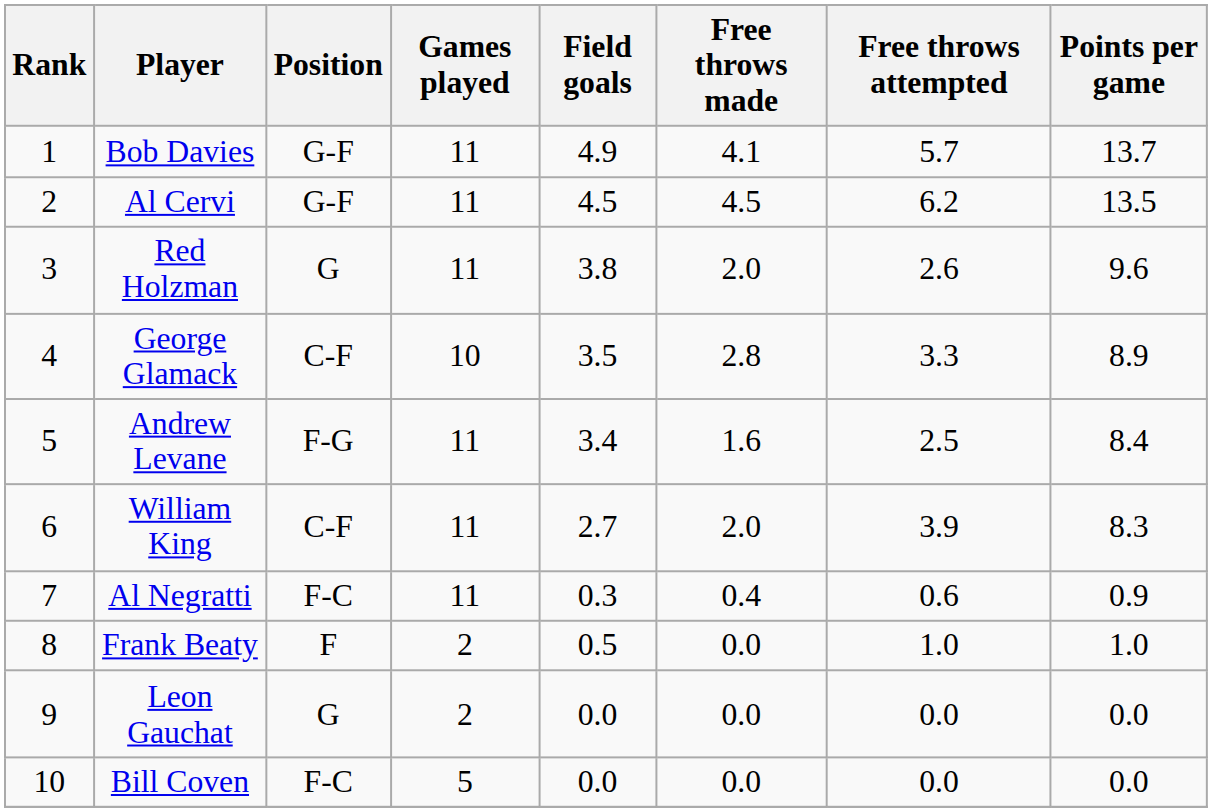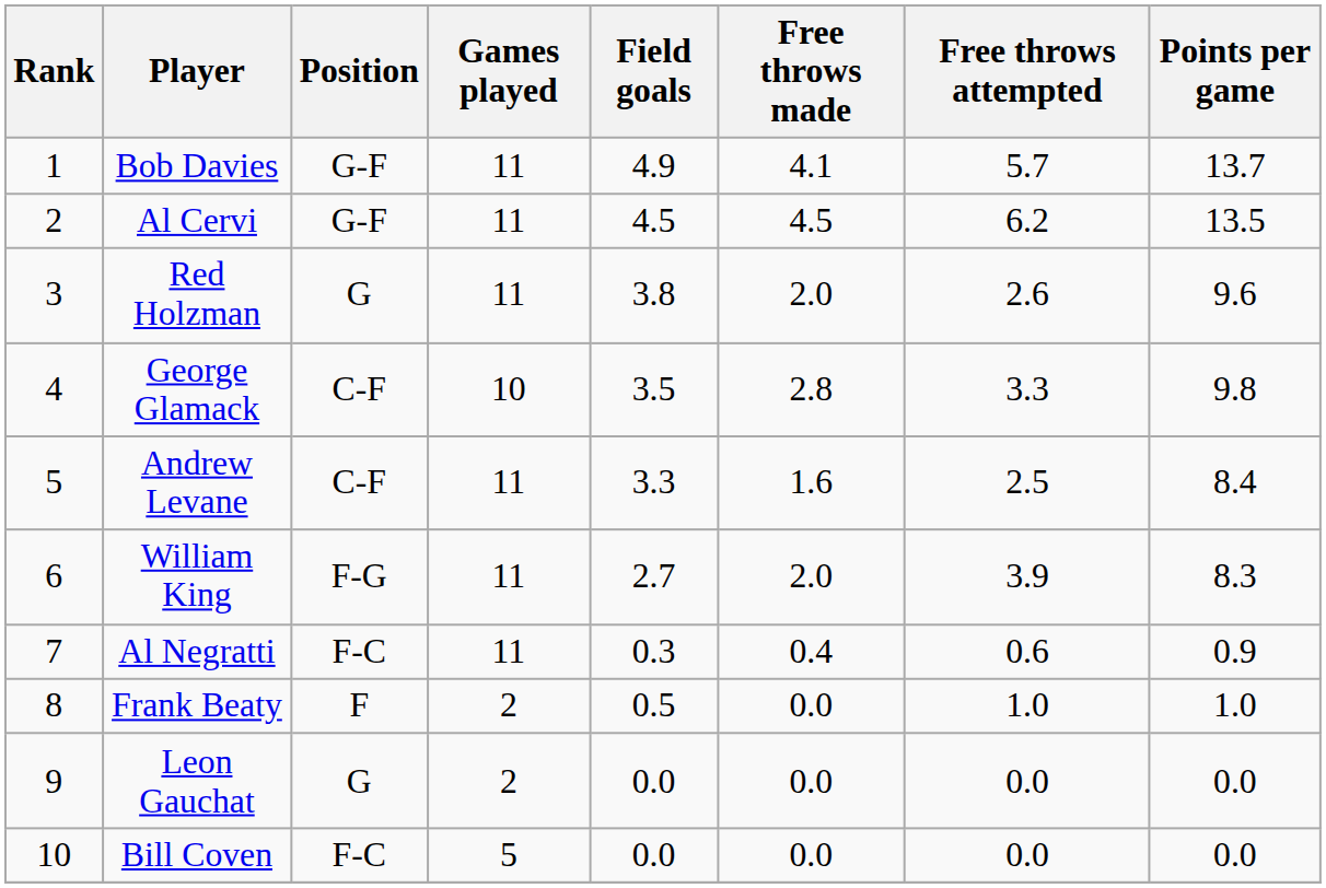George Glamack | Points per game: 8.9 -> 9.8
Andrew Levane | Position: F-G -> C-F
Andrew Levane | Field goals: 3.4 -> 3.3
William King | Position: C-F -> F-G
